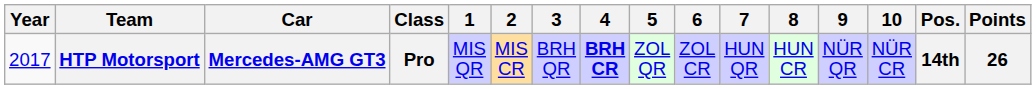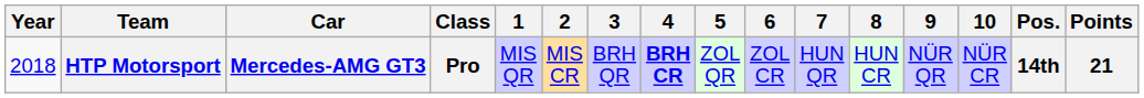HTP Motorsport | Year: 2017 -> 2018
HTP Motorsport | Points: 26 -> 21
